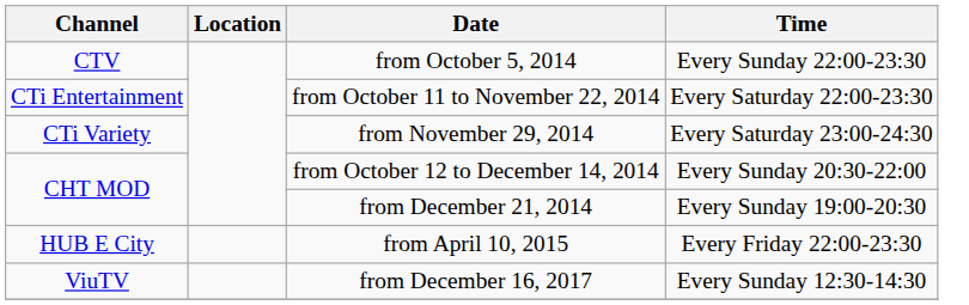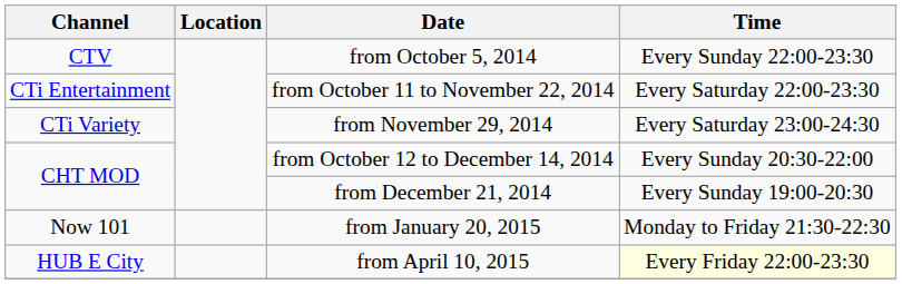+ row: Now 101 | from January 20, 2015 | Monday to Friday 21:30-22:30
from April 10, 2015 | Time: no background -> lightyellow background
- row: ViuTV | from December 16, 2017 | Every Sunday 12:30-14:30
